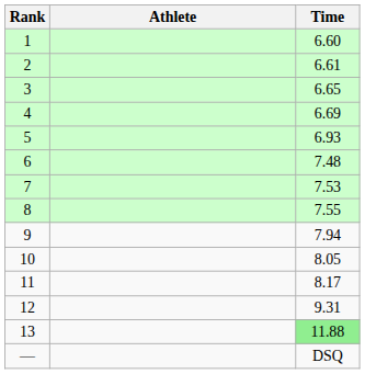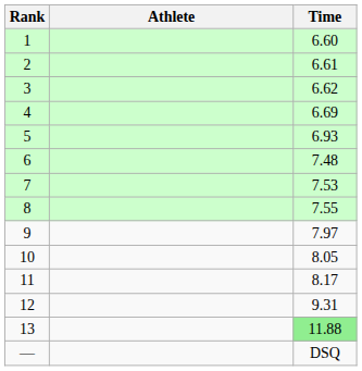3 | Time: 6.65 -> 6.62
9 | Time: 7.94 -> 7.97
